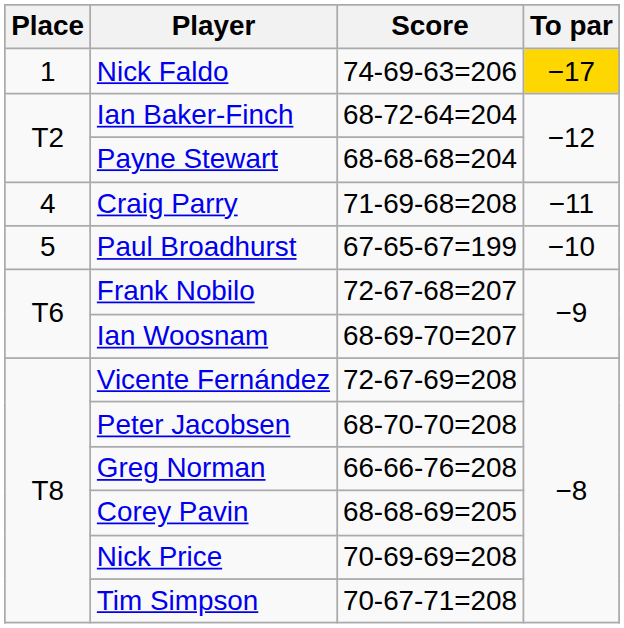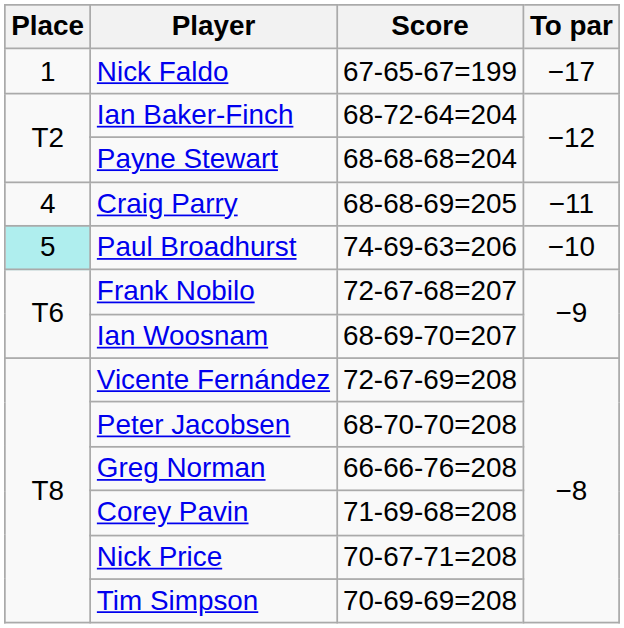Nick Faldo | Score: 74-69-63=206 -> 67-65-67=199
Nick Faldo | To par: gold background -> no background
Craig Parry | Score: 71-69-68=208 -> 68-68-69=205
Paul Broadhurst | Place: no background -> paleturquoise background
Paul Broadhurst | Score: 67-65-67=199 -> 74-69-63=206
Corey Pavin | Score: 68-68-69=205 -> 71-69-68=208
Nick Price | Score: 70-69-69=208 -> 70-67-71=208
Tim Simpson | Score: 70-67-71=208 -> 70-69-69=208
